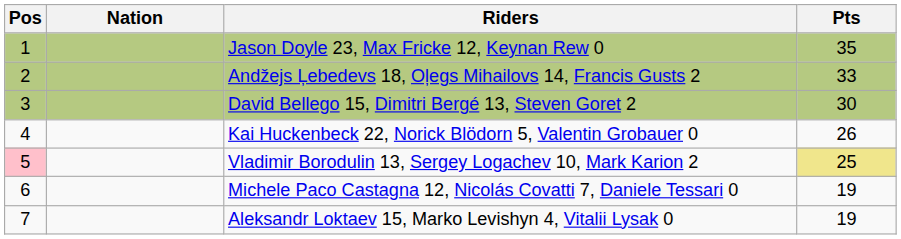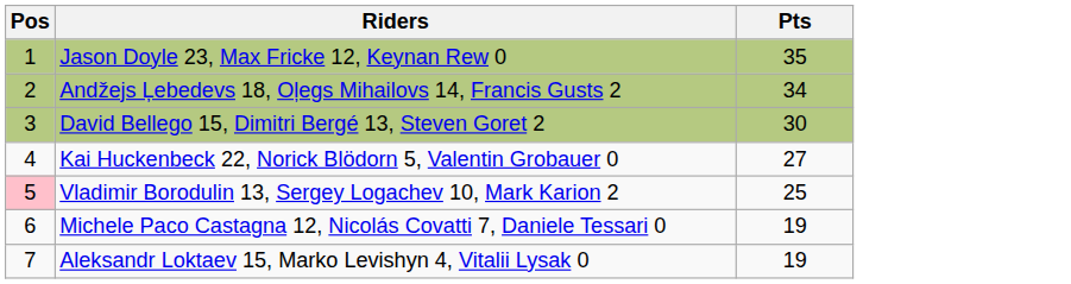- column: Nation
Andžejs Ļebedevs 18, Oļegs Mihailovs 14, Francis Gusts 2 | Pts: 33 -> 34
Kai Huckenbeck 22, Norick Blödorn 5, Valentin Grobauer 0 | Pts: 26 -> 27
Vladimir Borodulin 13, Sergey Logachev 10, Mark Karion 2 | Pts: khaki background -> no background
